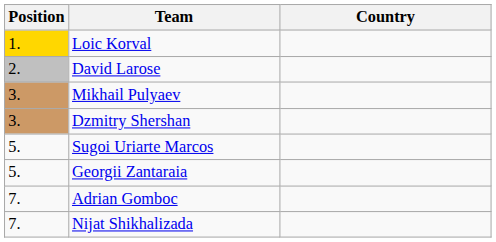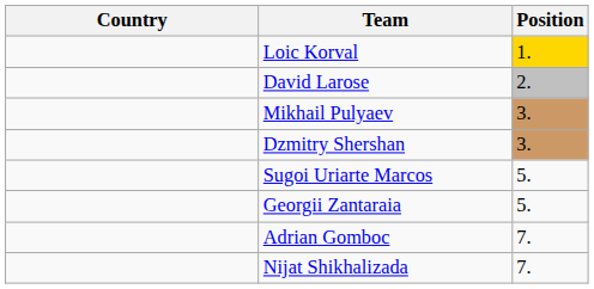columns swapped: Position <-> Country
